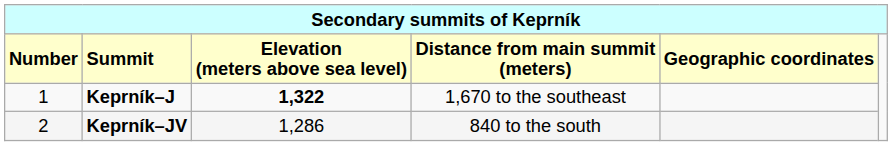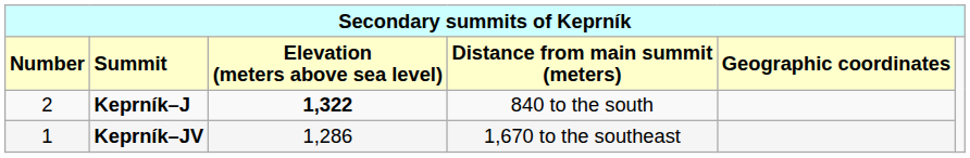Keprník–J | column 1: 1 -> 2
Keprník–J | column 4: 1,670 to the southeast -> 840 to the south
Keprník–JV | column 1: 2 -> 1
Keprník–JV | column 4: 840 to the south -> 1,670 to the southeast
